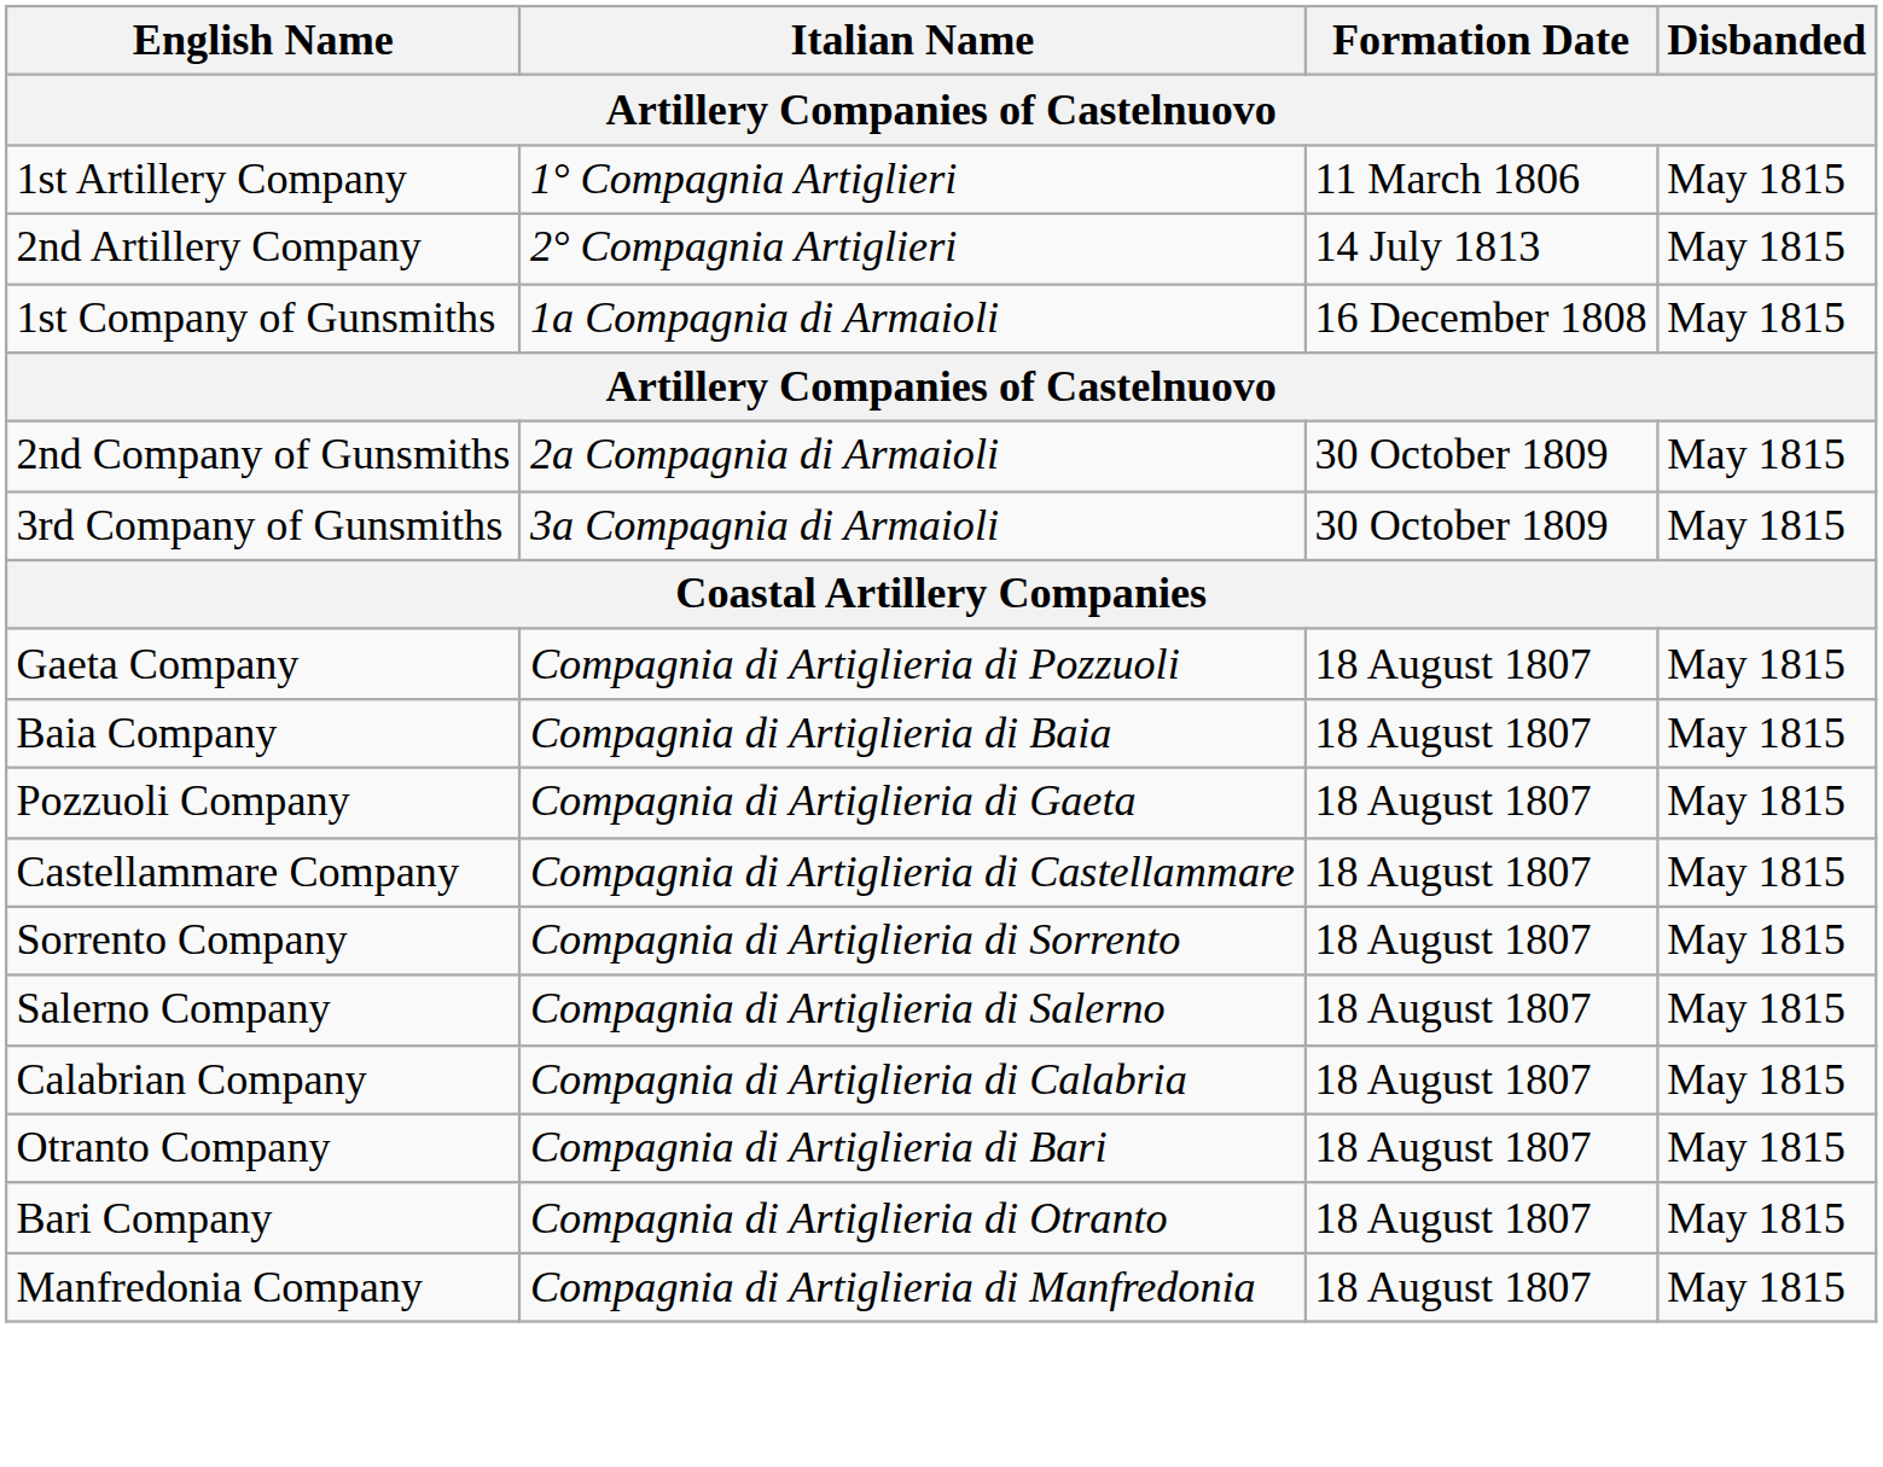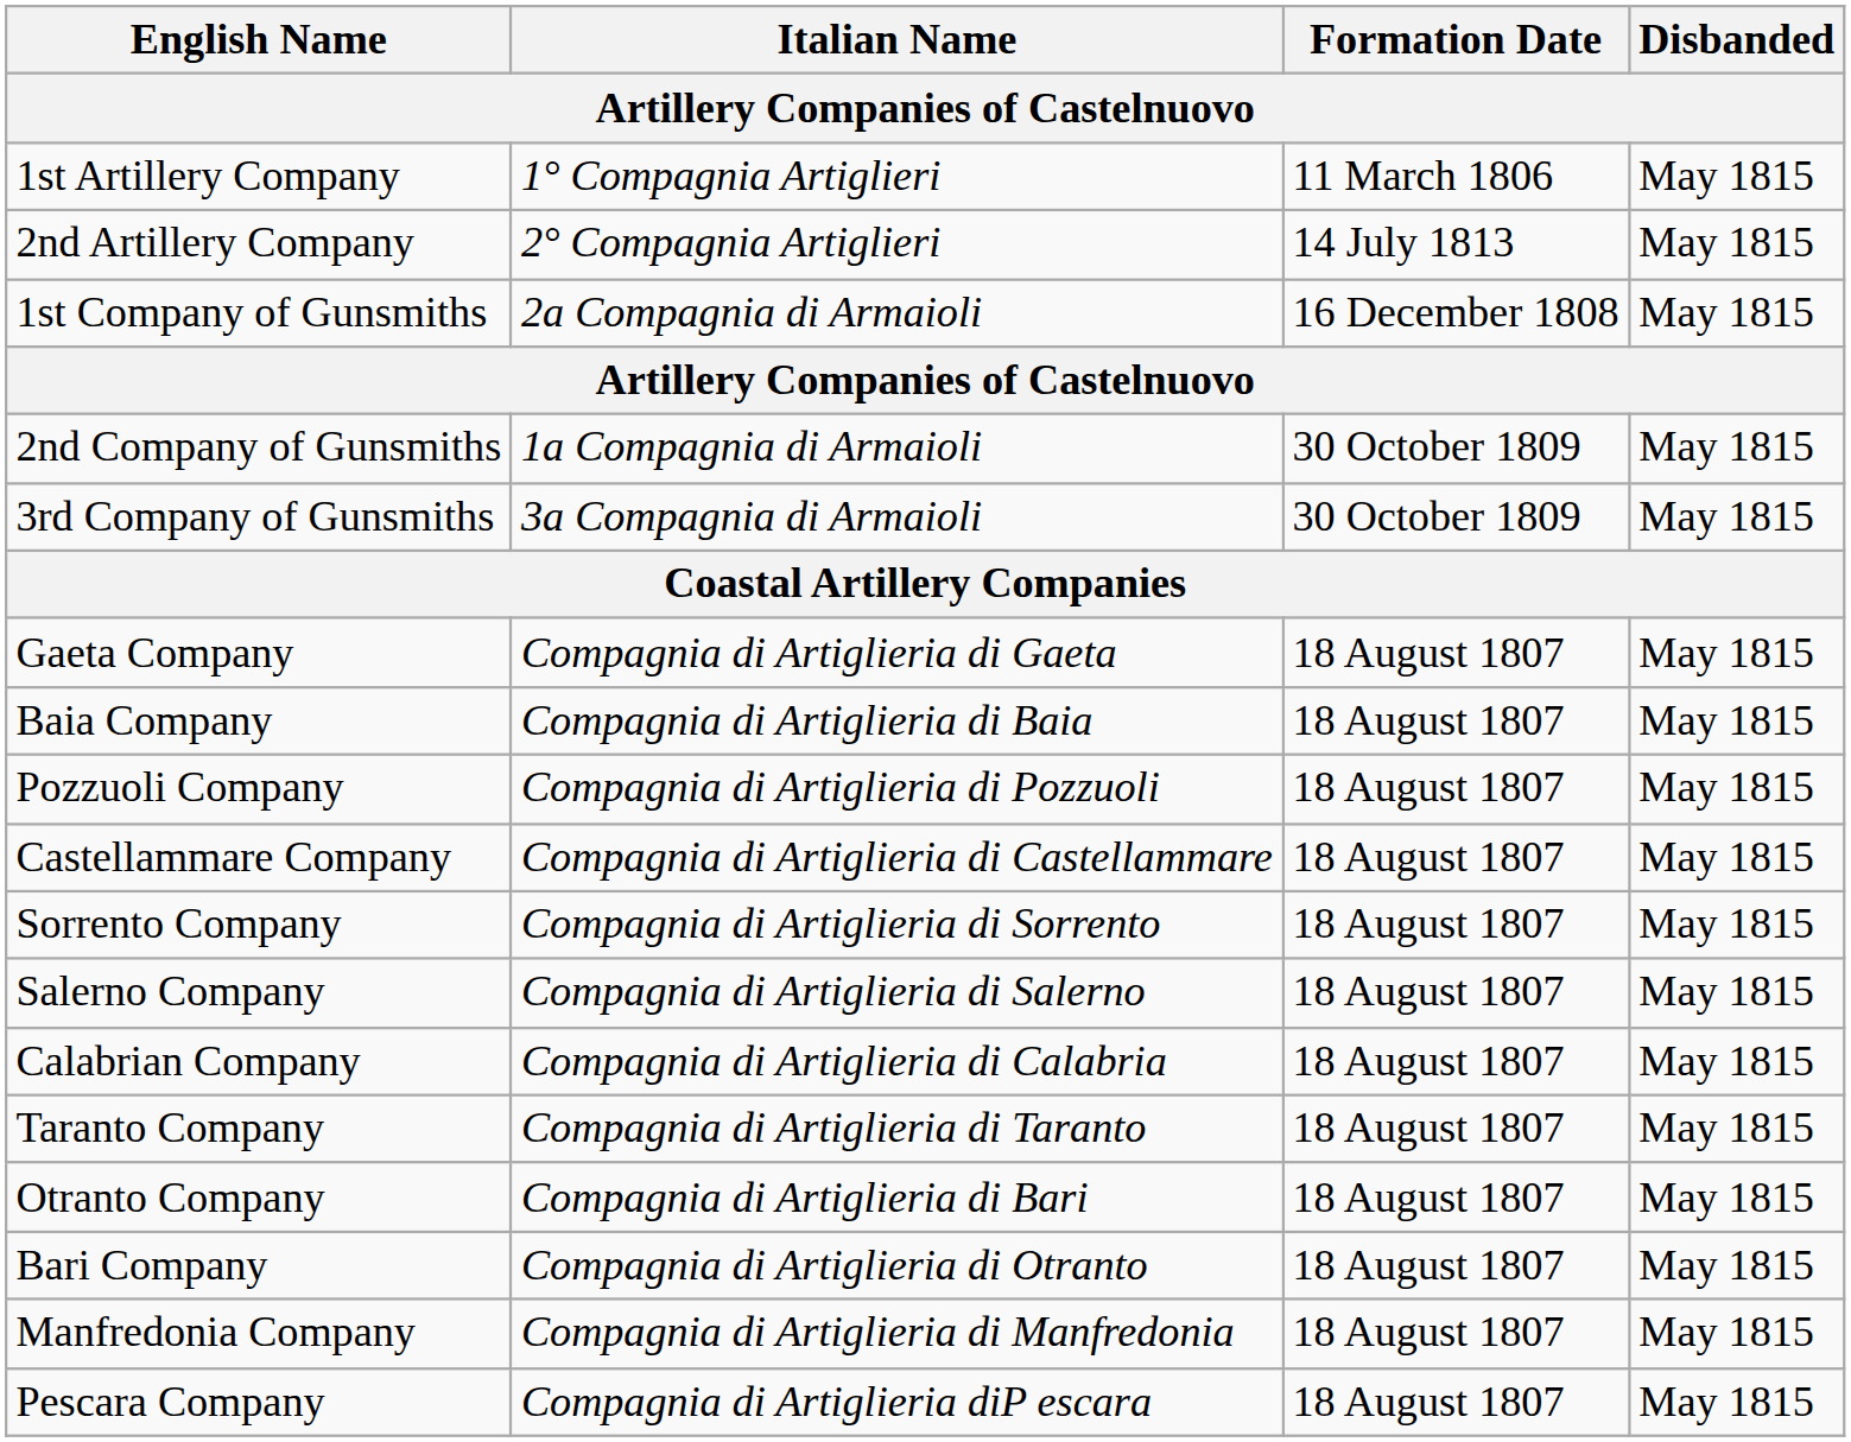1st Company of Gunsmiths | Italian Name: 1a Compagnia di Armaioli -> 2a Compagnia di Armaioli
2nd Company of Gunsmiths | Italian Name: 2a Compagnia di Armaioli -> 1a Compagnia di Armaioli
Gaeta Company | Italian Name: Compagnia di Artiglieria di Pozzuoli -> Compagnia di Artiglieria di Gaeta
Pozzuoli Company | Italian Name: Compagnia di Artiglieria di Gaeta -> Compagnia di Artiglieria di Pozzuoli
+ row: Taranto Company | Compagnia di Artiglieria di Taranto | 18 August 1807 | May 1815
+ row: Pescara Company | Compagnia di Artiglieria diP escara | 18 August 1807 | May 1815
